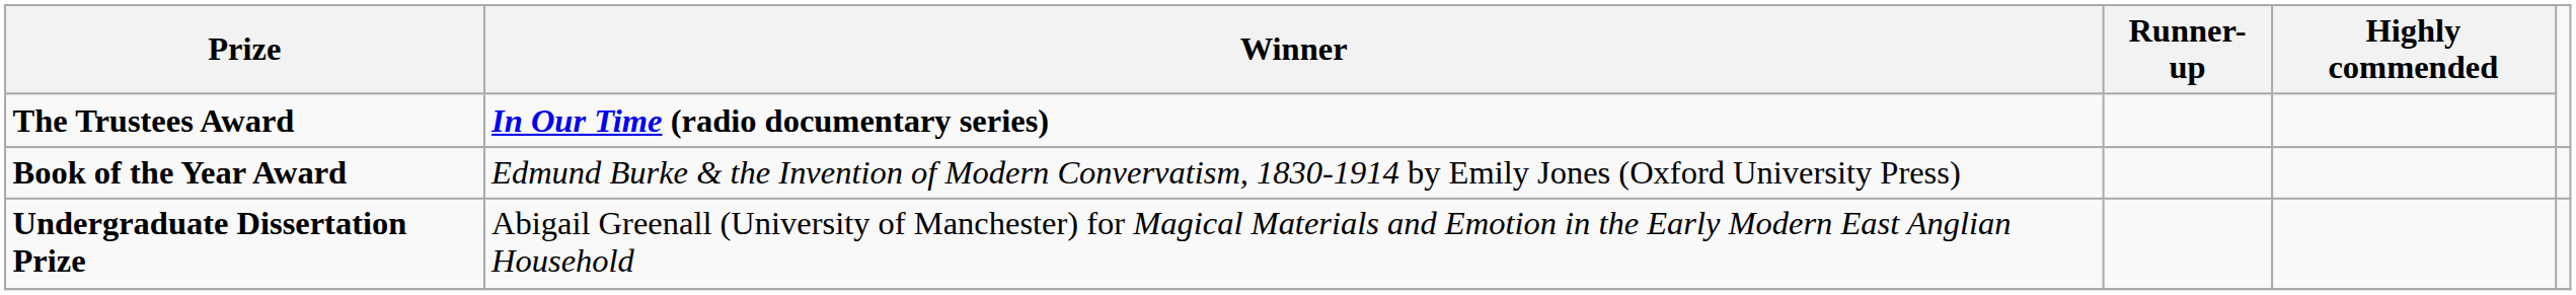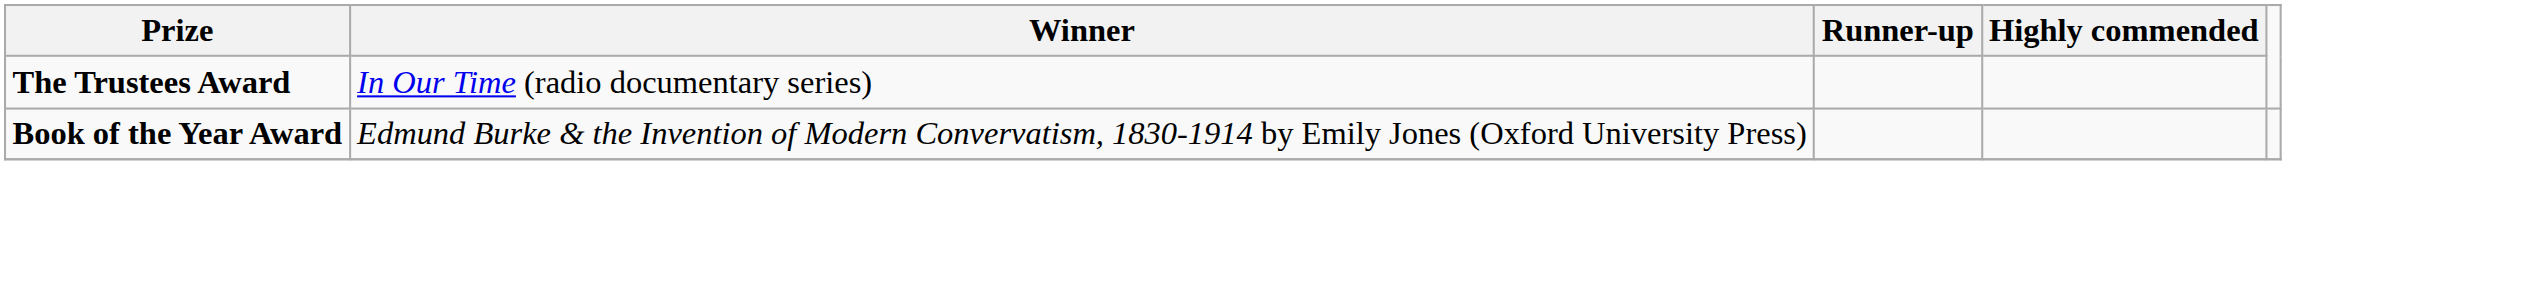The Trustees Award | Winner: bold -> normal
- row: Undergraduate Dissertation Prize | Abigail Greenall (University of Manchester) for Magical Materials and Emotion in the Early Modern East Anglian Household
